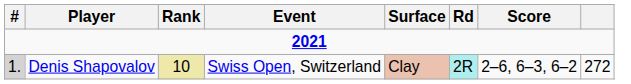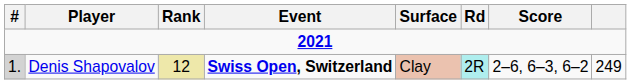Denis Shapovalov | Rank: 10 -> 12
Denis Shapovalov | Event: normal -> bold
Denis Shapovalov | column 8: 272 -> 249
